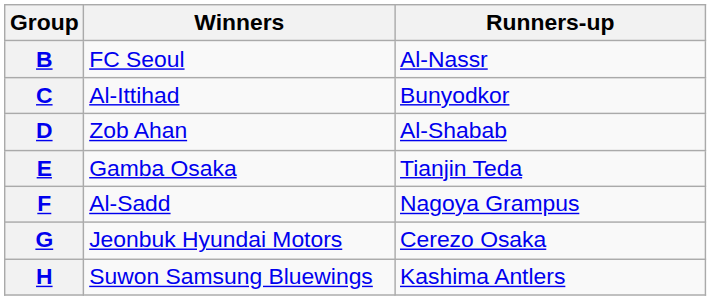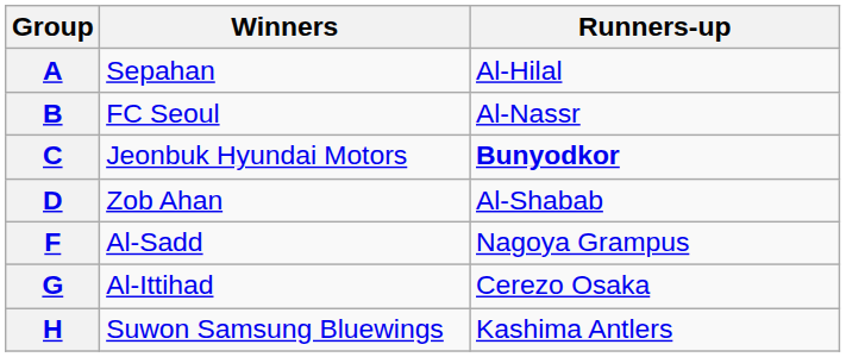+ row: A | Sepahan | Al-Hilal
C | Winners: Al-Ittihad -> Jeonbuk Hyundai Motors
C | Runners-up: normal -> bold
- row: E | Gamba Osaka | Tianjin Teda
G | Winners: Jeonbuk Hyundai Motors -> Al-Ittihad
